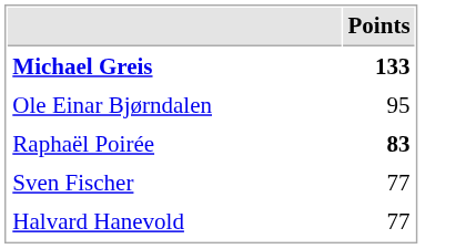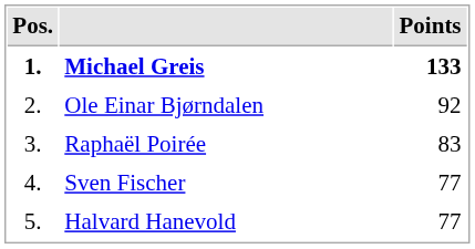+ column: Pos. | 1. | 2. | 3. | 4. | 5.
Ole Einar Bjørndalen | Points: 95 -> 92
Raphaël Poirée | Points: bold -> normal
